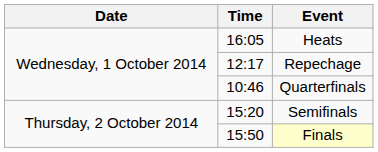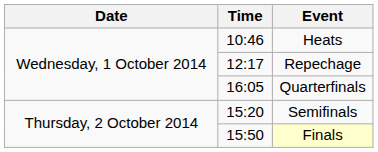Heats | Time: 16:05 -> 10:46
Quarterfinals | Time: 10:46 -> 16:05
